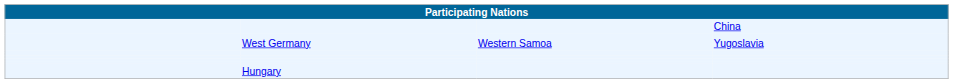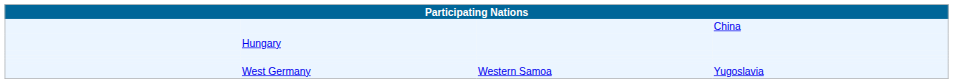rows swapped: Hungary <-> West Germany
